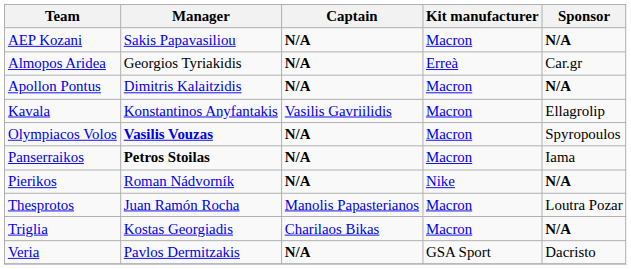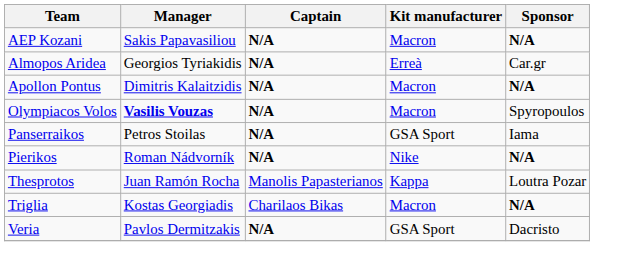- row: Kavala | Konstantinos Anyfantakis | Vasilis Gavriilidis | Macron | Ellagrolip
Panserraikos | Manager: bold -> normal
Panserraikos | Kit manufacturer: Macron -> GSA Sport
Thesprotos | Kit manufacturer: Macron -> Kappa
